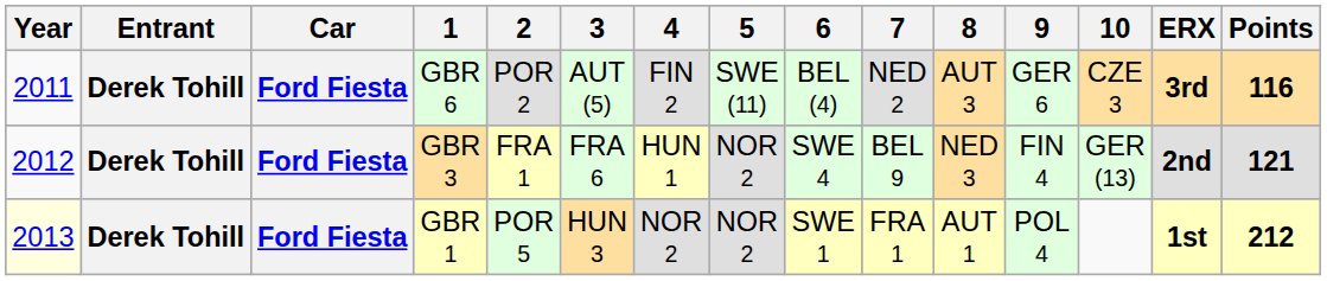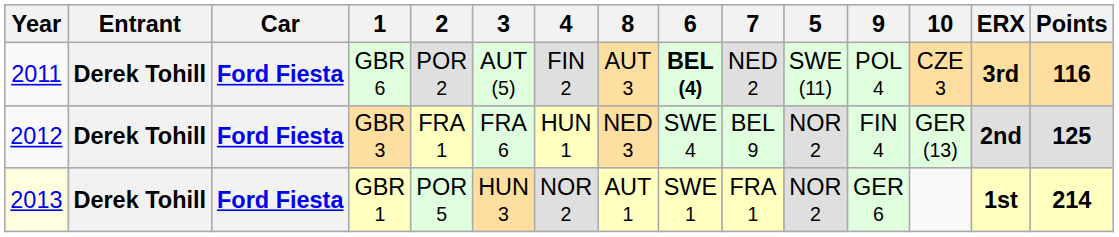columns swapped: 5 <-> 8
GBR 6 | 6: normal -> bold
GBR 6 | 9: GER 6 -> POL 4
GBR 3 | Points: 121 -> 125
GBR 1 | 9: POL 4 -> GER 6
GBR 1 | Points: 212 -> 214
